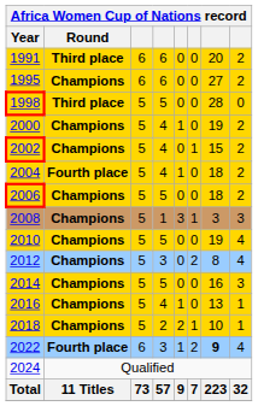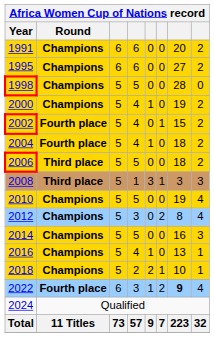1991 | Africa Women Cup of Nations record / Round: Third place -> Champions
1998 | Africa Women Cup of Nations record / Round: Third place -> Champions
2002 | Africa Women Cup of Nations record / Round: Champions -> Fourth place
2006 | Africa Women Cup of Nations record / Round: Champions -> Third place
2008 | Africa Women Cup of Nations record / Round: Champions -> Third place
